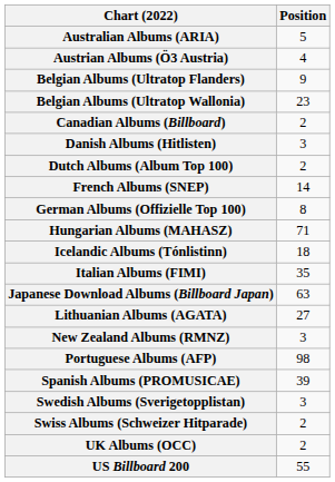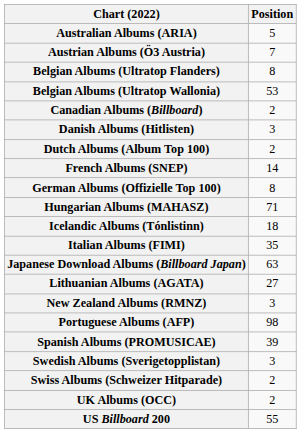Austrian Albums (Ö3 Austria) | Position: 4 -> 7
Belgian Albums (Ultratop Flanders) | Position: 9 -> 8
Belgian Albums (Ultratop Wallonia) | Position: 23 -> 53
